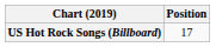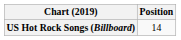US Hot Rock Songs (Billboard) | Position: 17 -> 14
